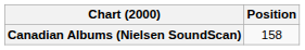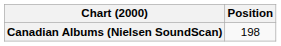Canadian Albums (Nielsen SoundScan) | Position: 158 -> 198
